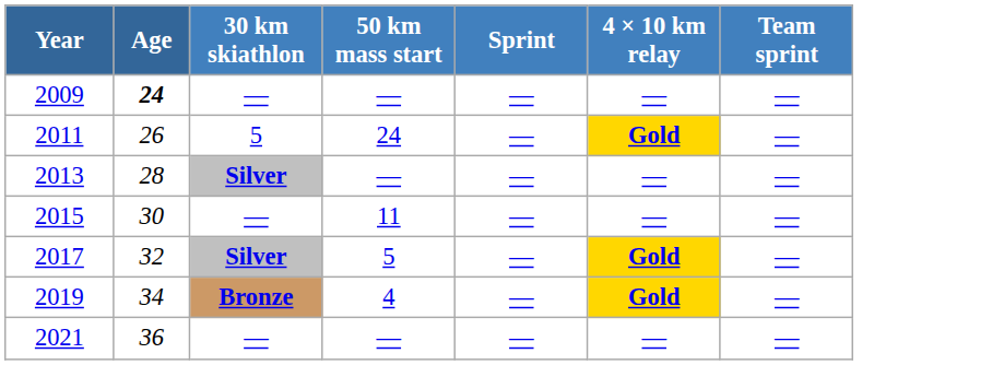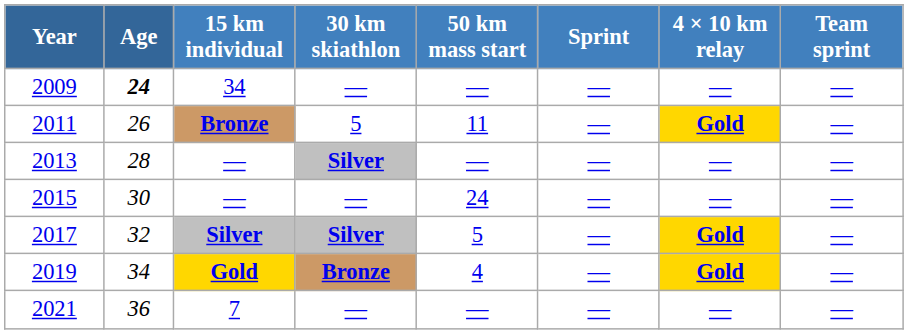+ column: 15 km individual | 34 | Bronze | — | — | Silver | Gold | 7
2011 | 50 km mass start: 24 -> 11
2015 | 50 km mass start: 11 -> 24
